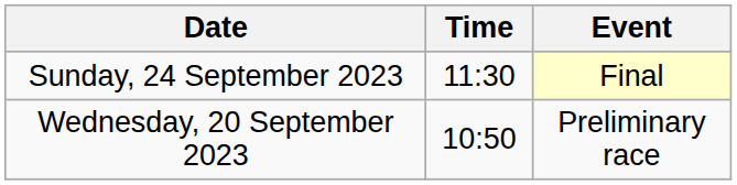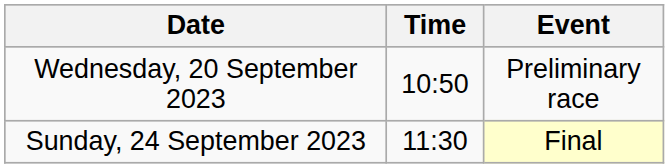rows swapped: Wednesday, 20 September 2023 <-> Sunday, 24 September 2023
